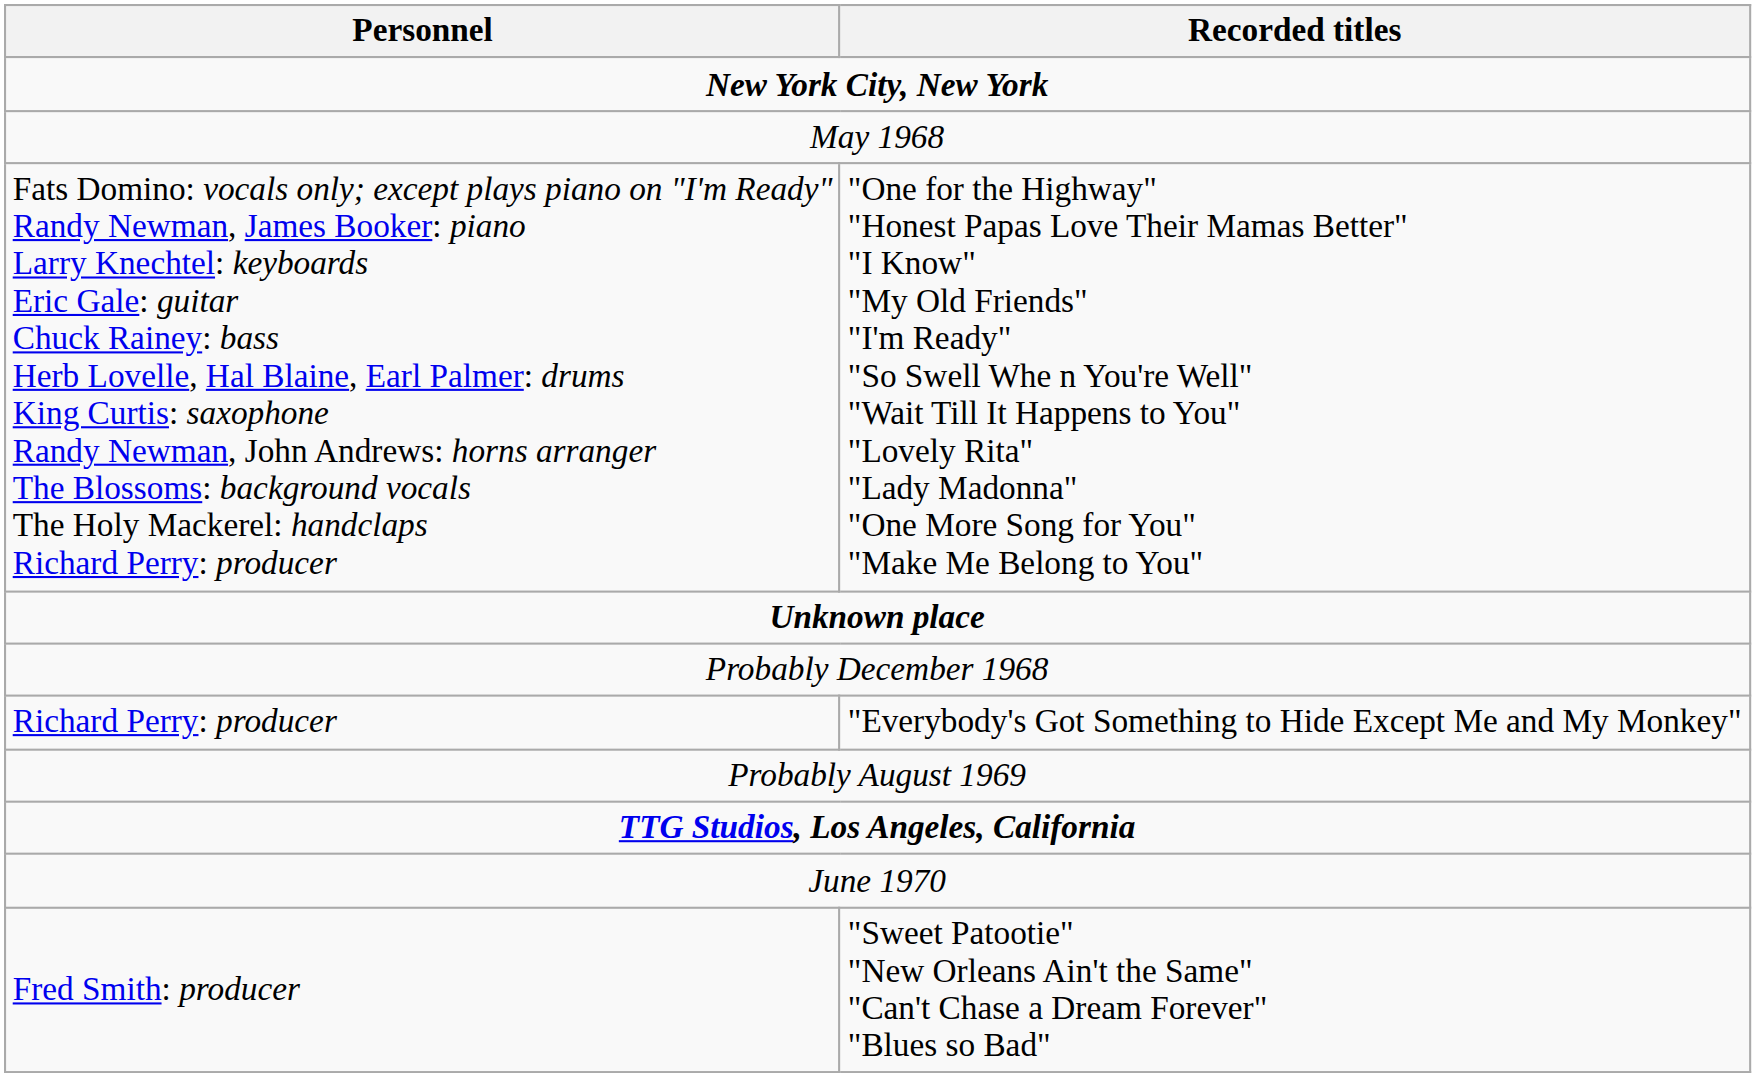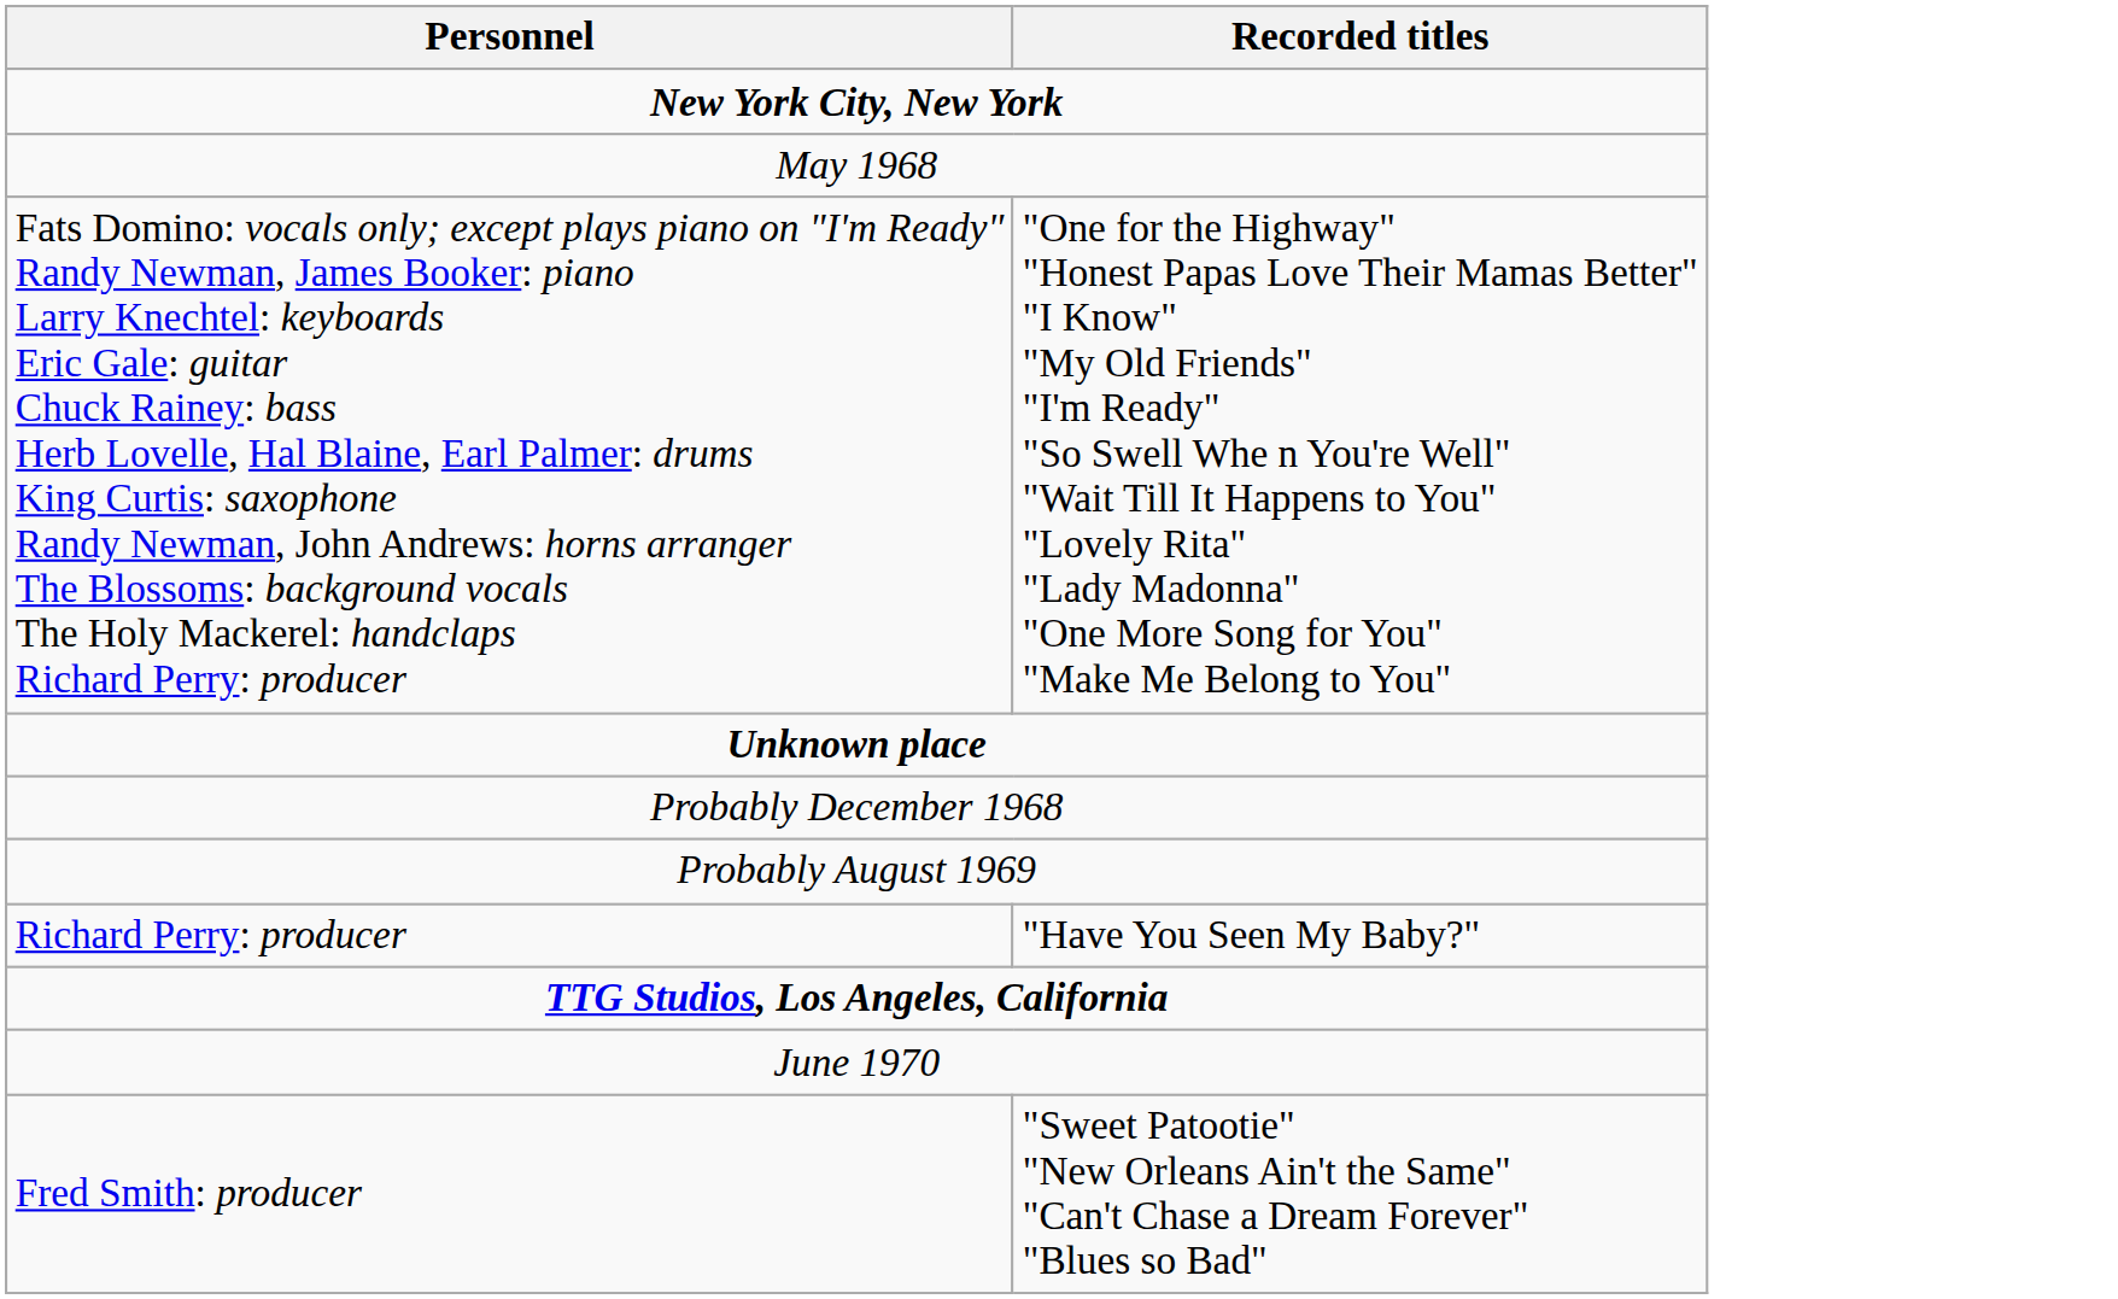- row: Richard Perry: producer | "Everybody's Got Something to Hide Except Me and My Monkey"
+ row: Richard Perry: producer | "Have You Seen My Baby?"
